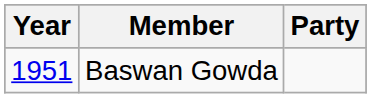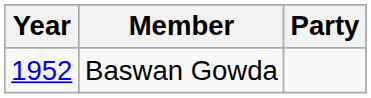Baswan Gowda | Year: 1951 -> 1952
